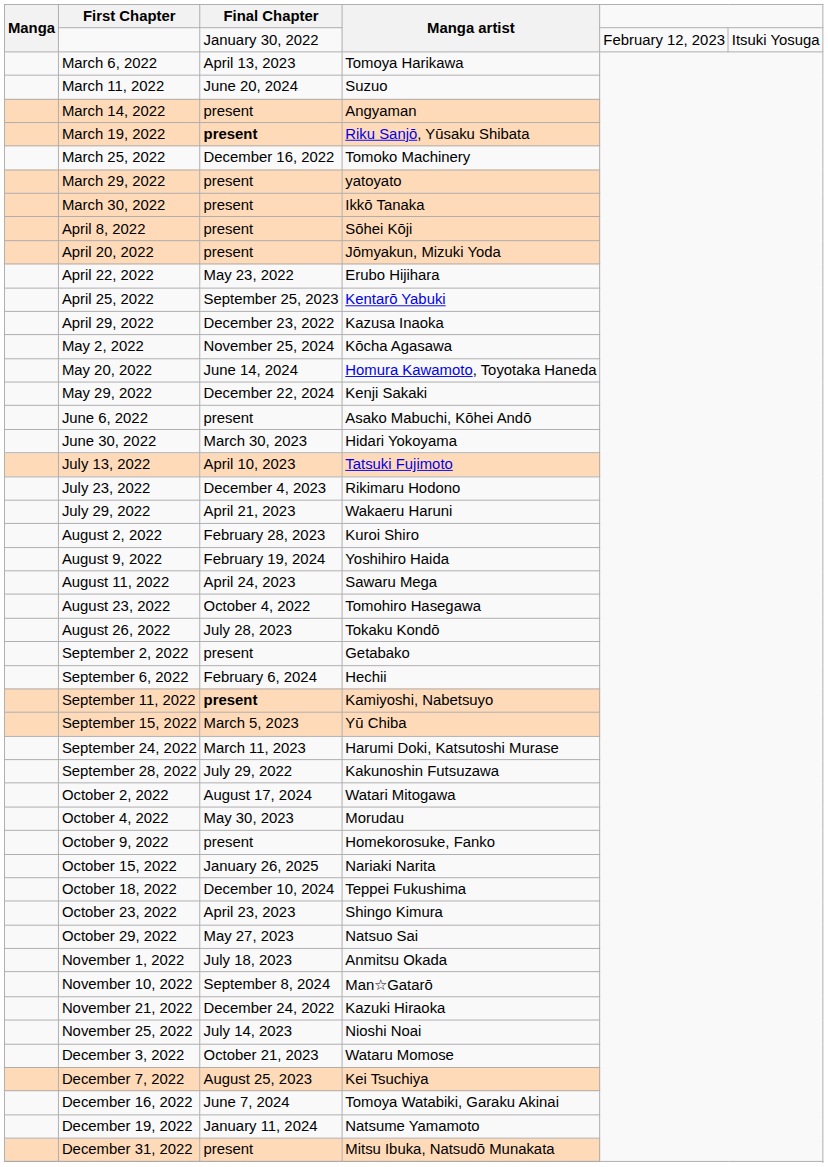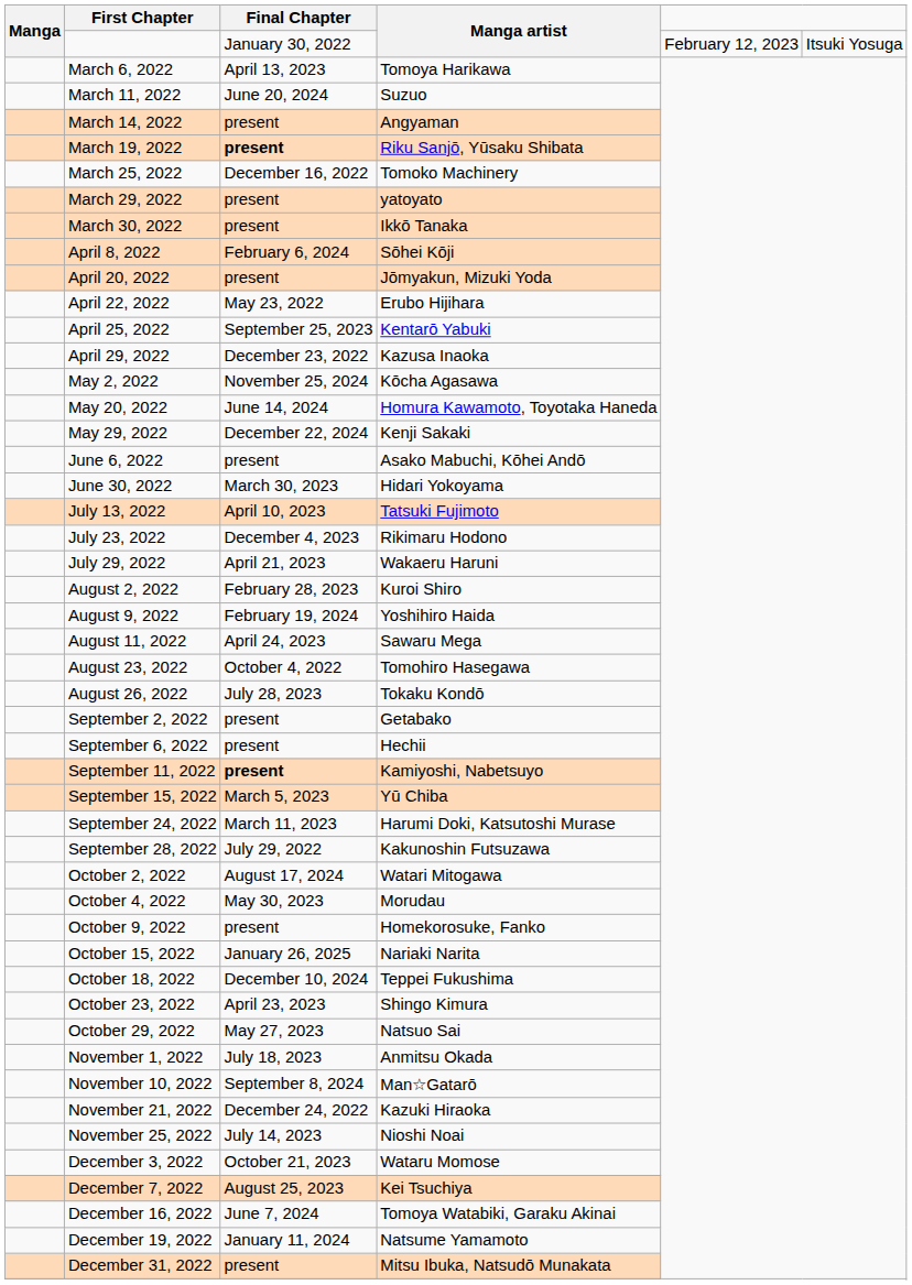April 8, 2022 | Final Chapter: present -> February 6, 2024
September 6, 2022 | Final Chapter: February 6, 2024 -> present
